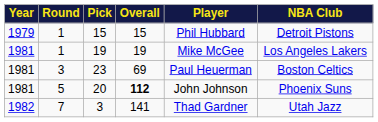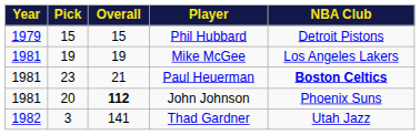- column: Round | 1 | 1 | 3 | 5 | 7
23 | Overall: 69 -> 21
23 | NBA Club: normal -> bold
